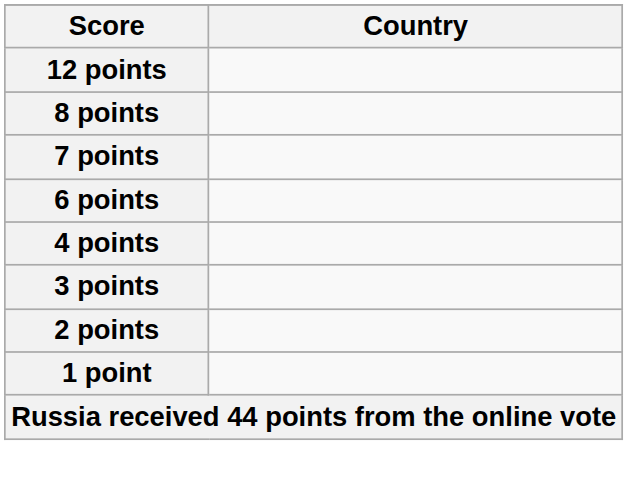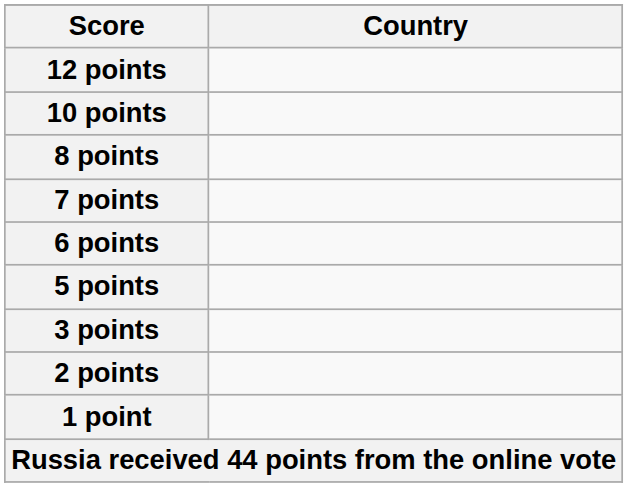+ row: 10 points
+ row: 5 points
- row: 4 points
